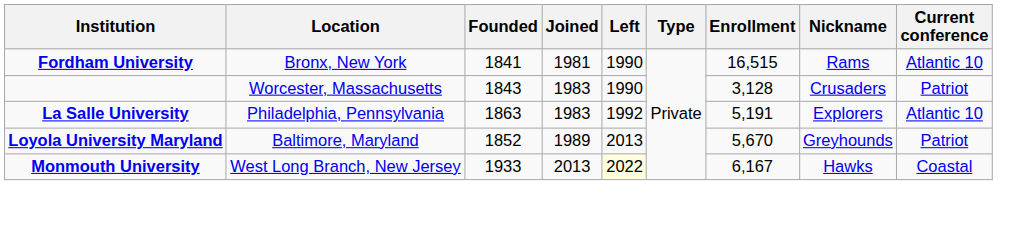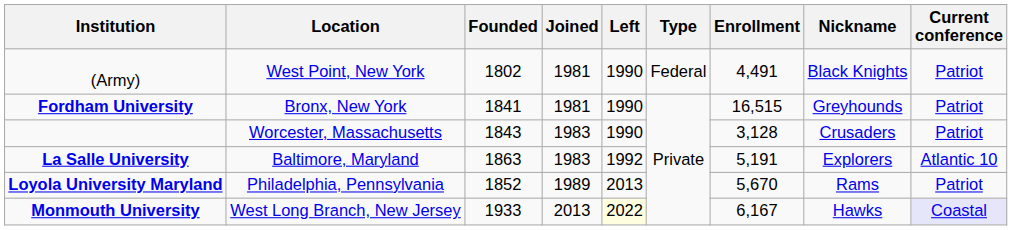+ row: (Army) | West Point, New York | 1802 | 1981 | 1990 | Federal | 4,491 | Black Knights | Patriot
Fordham University | Nickname: Rams -> Greyhounds
Fordham University | Current conference: Atlantic 10 -> Patriot
La Salle University | Location: Philadelphia, Pennsylvania -> Baltimore, Maryland
Loyola University Maryland | Location: Baltimore, Maryland -> Philadelphia, Pennsylvania
Loyola University Maryland | Nickname: Greyhounds -> Rams
Monmouth University | Current conference: no background -> lavender background
